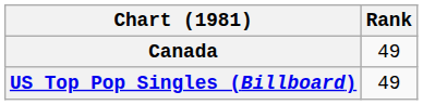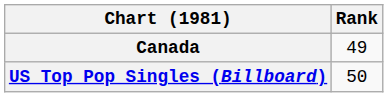US Top Pop Singles (Billboard) | Rank: 49 -> 50
